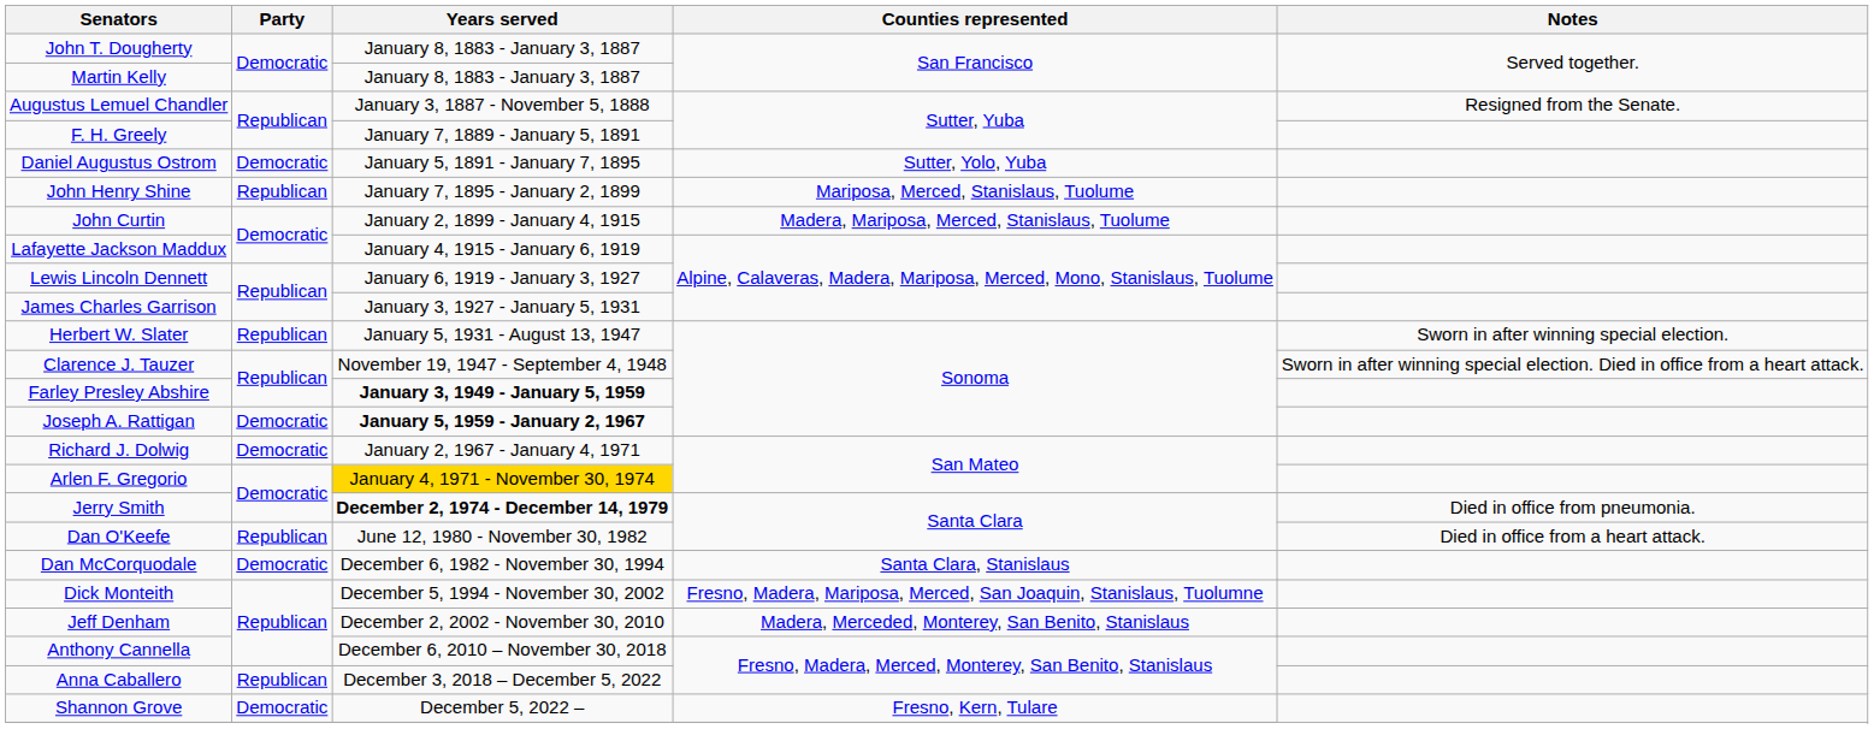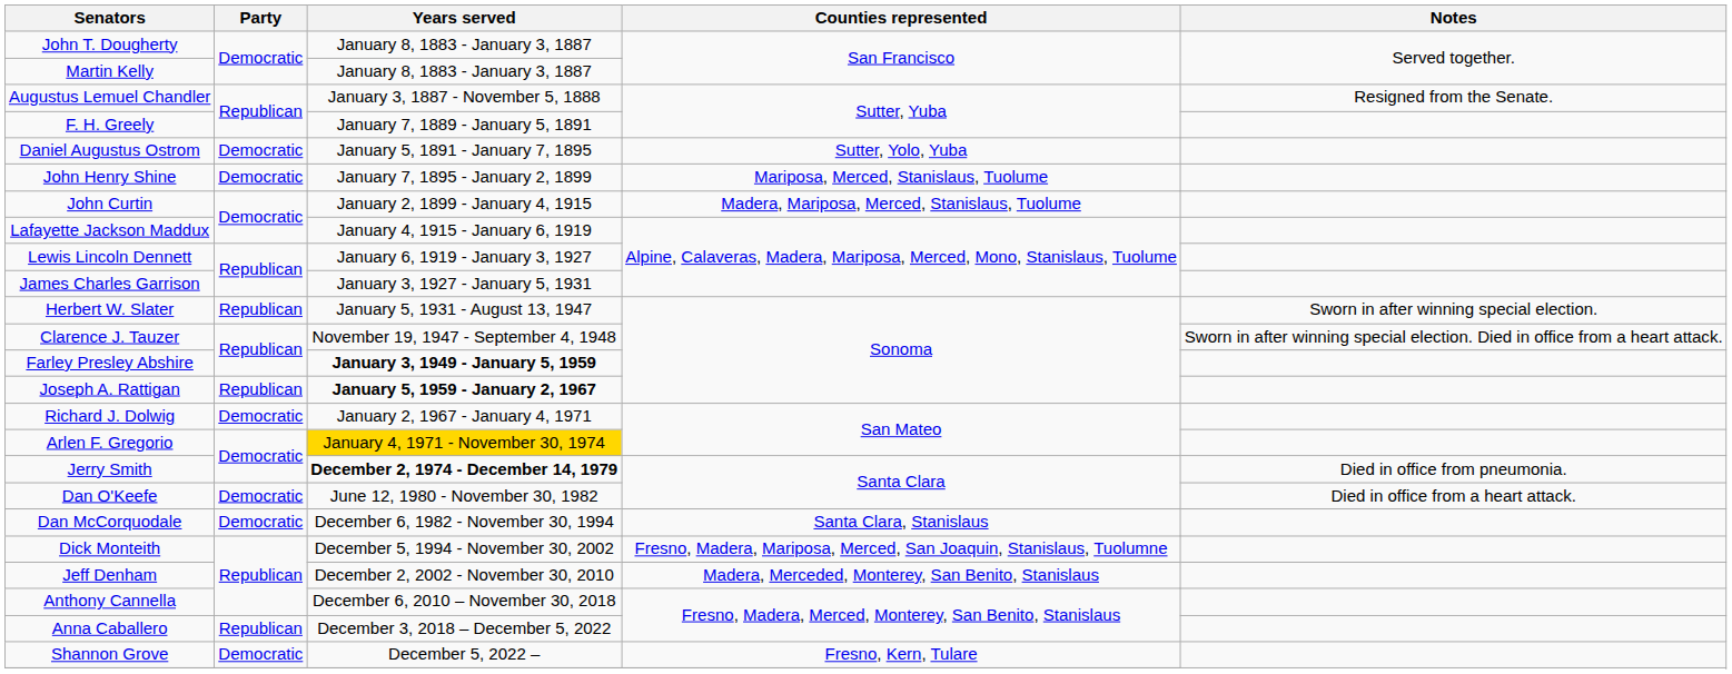John Henry Shine | Party: Republican -> Democratic
Joseph A. Rattigan | Party: Democratic -> Republican
Dan O'Keefe | Party: Republican -> Democratic
